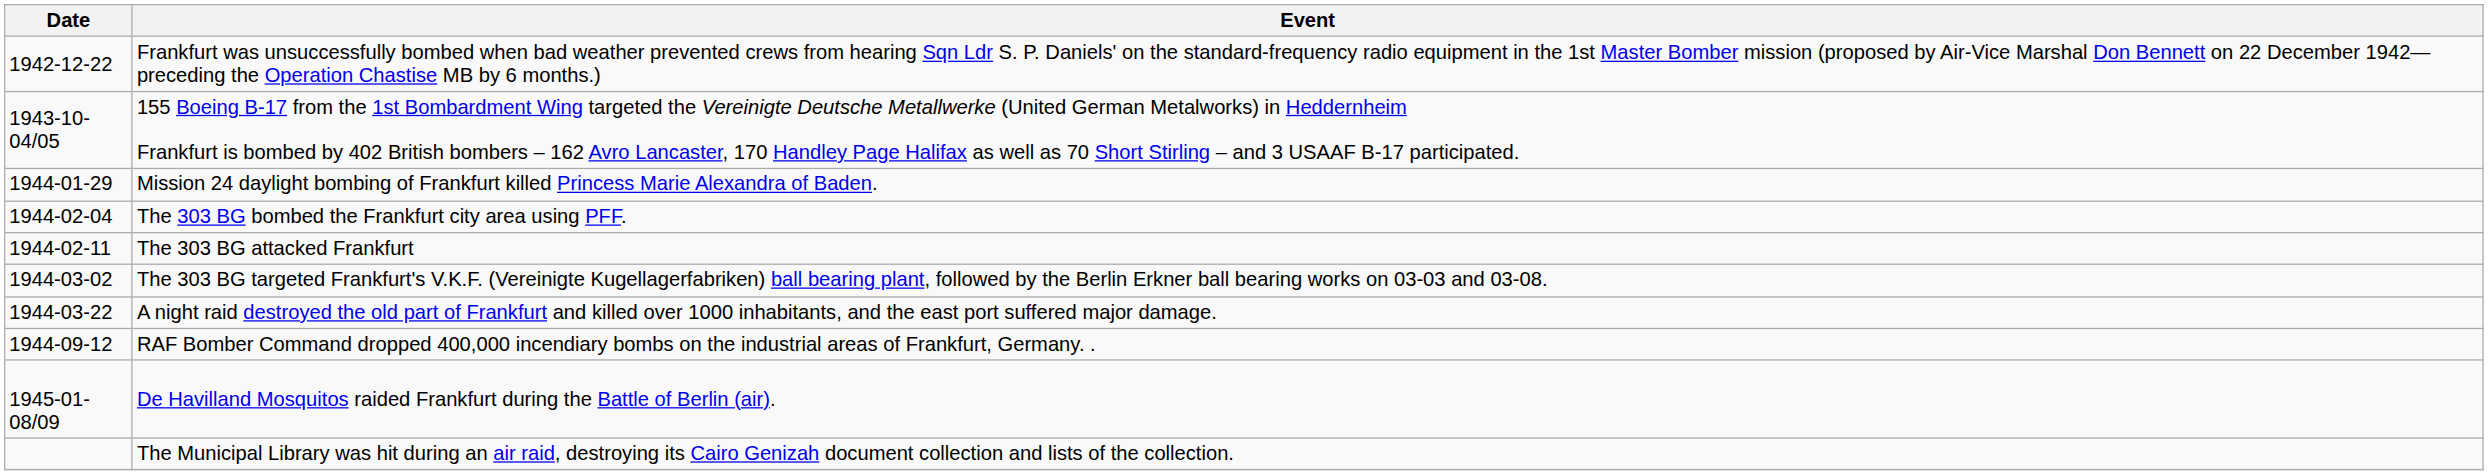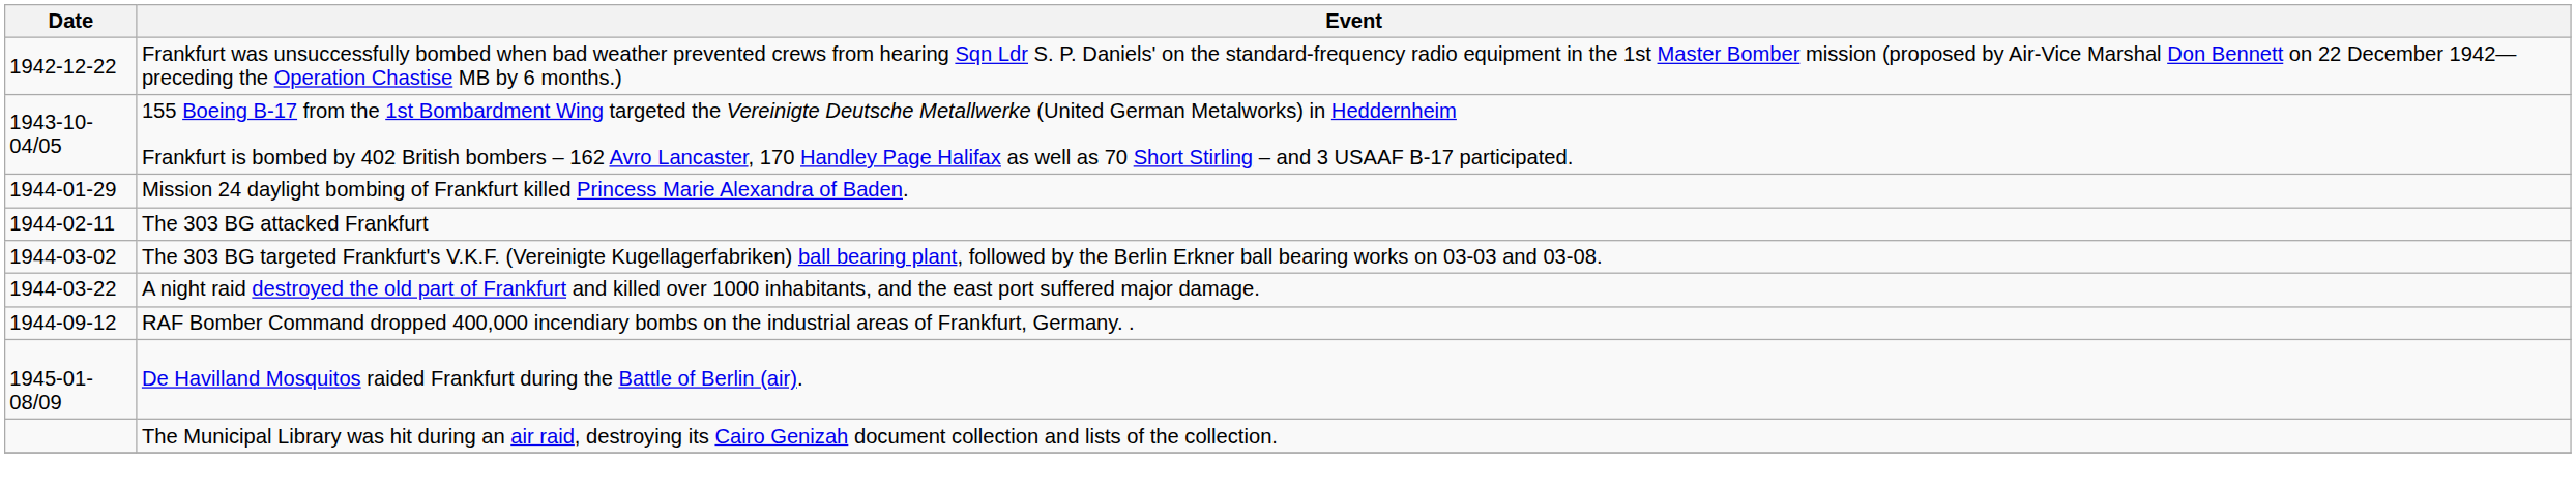- row: 1944-02-04 | The 303 BG bombed the Frankfurt city area using PFF.
